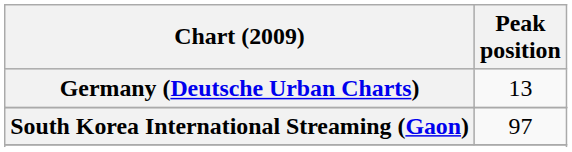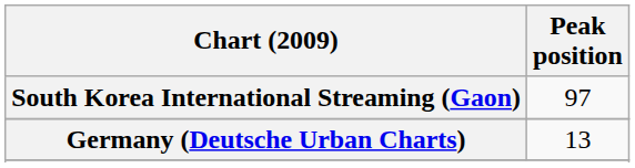rows swapped: Germany (Deutsche Urban Charts) <-> South Korea International Streaming (Gaon)
